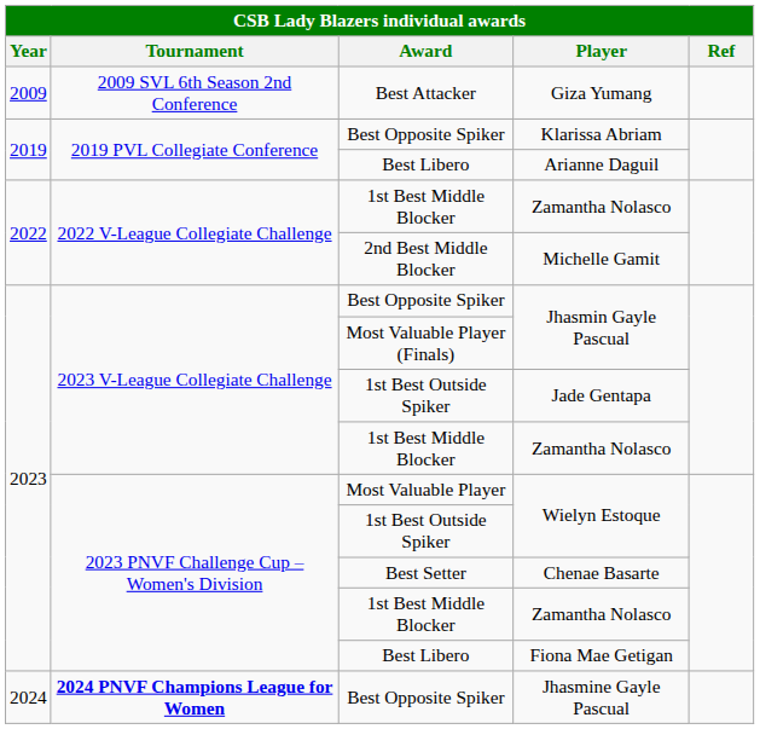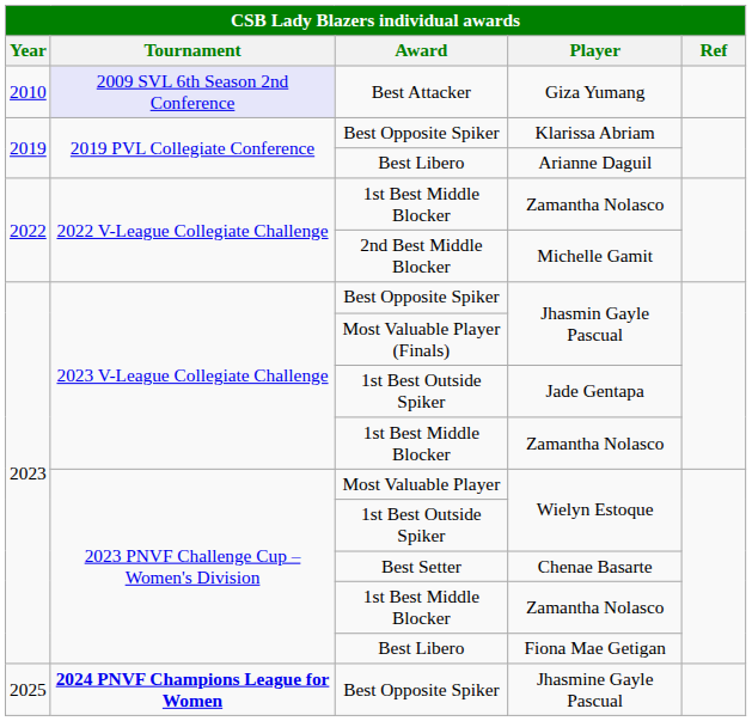Giza Yumang | Year: 2009 -> 2010
Giza Yumang | Tournament: no background -> lavender background
Jhasmine Gayle Pascual | Year: 2024 -> 2025
